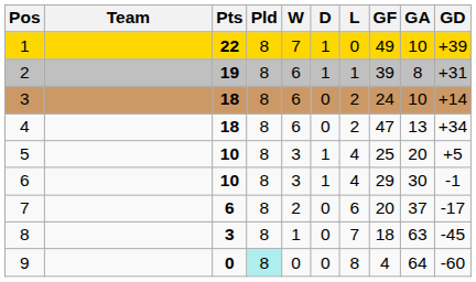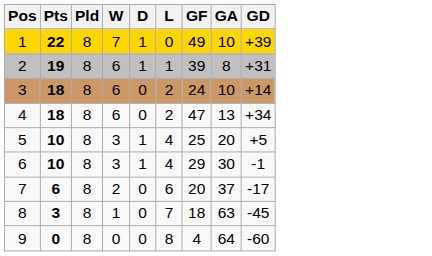- column: Team
9 | Pld: paleturquoise background -> no background
